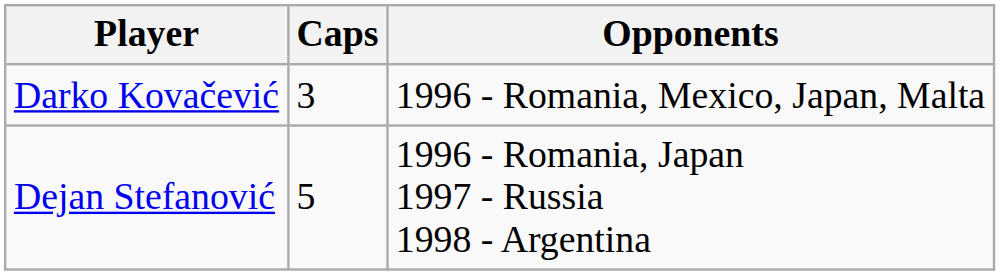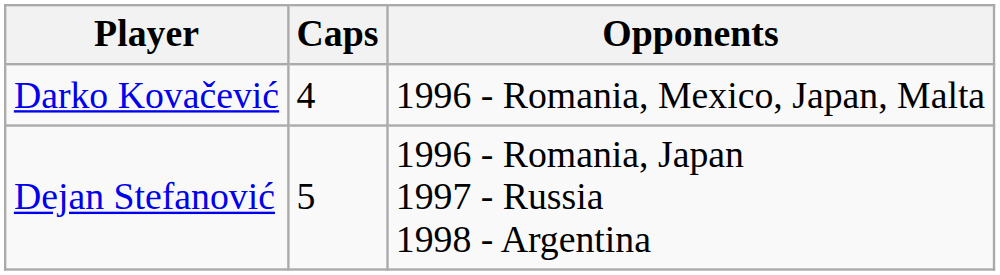Darko Kovačević | Caps: 3 -> 4
